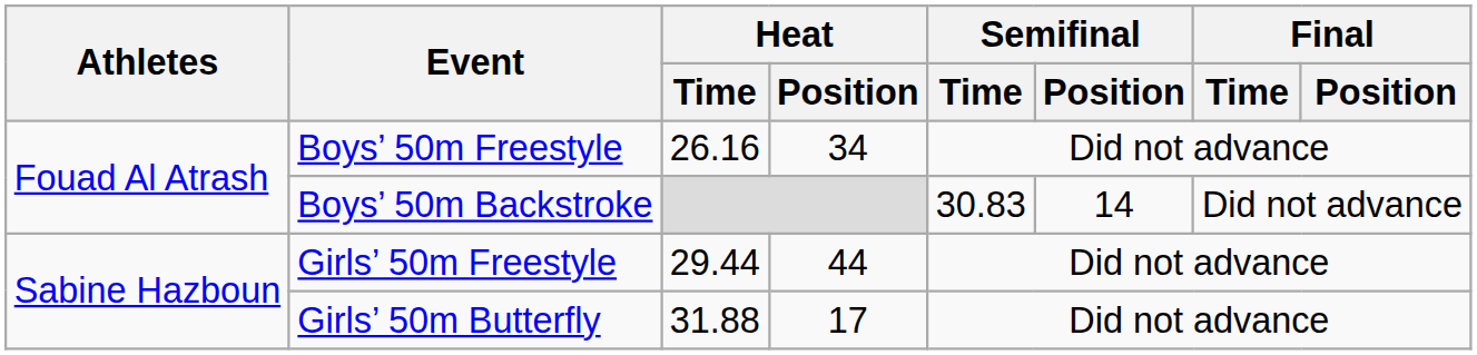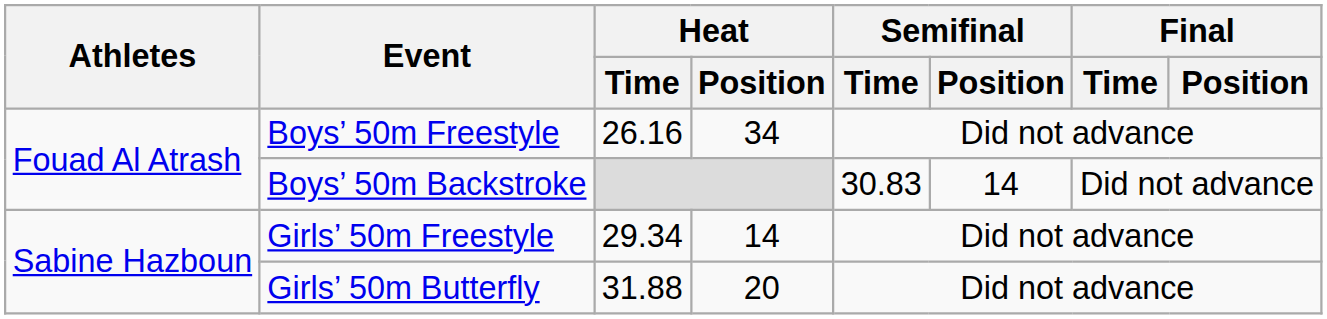Girls’ 50m Freestyle | Heat / Time: 29.44 -> 29.34
Girls’ 50m Freestyle | Heat / Position: 44 -> 14
Girls’ 50m Butterfly | Heat / Position: 17 -> 20
